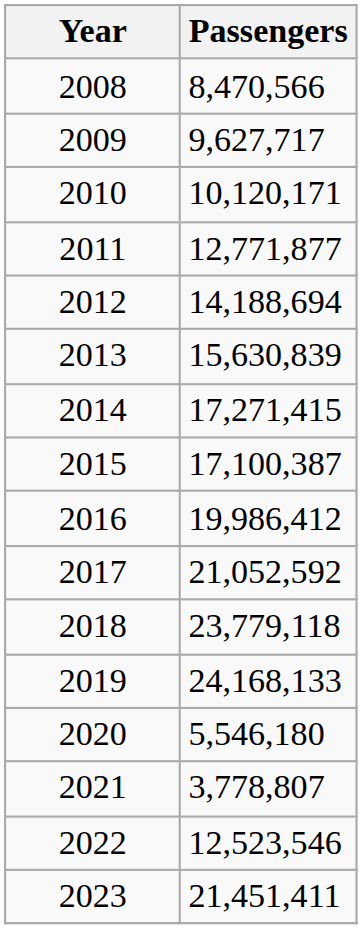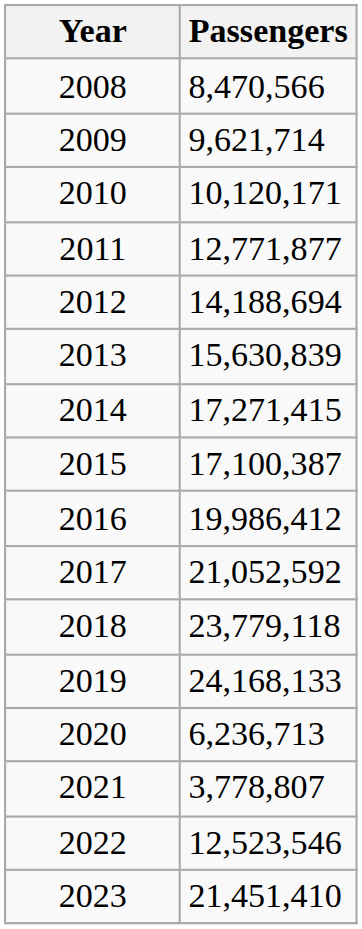2009 | Passengers: 9,627,717 -> 9,621,714
2020 | Passengers: 5,546,180 -> 6,236,713
2023 | Passengers: 21,451,411 -> 21,451,410
